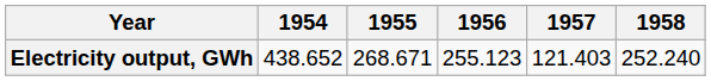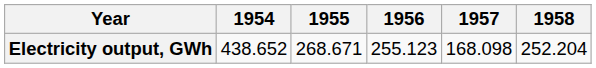Electricity output, GWh | 1957: 121.403 -> 168.098
Electricity output, GWh | 1958: 252.240 -> 252.204
